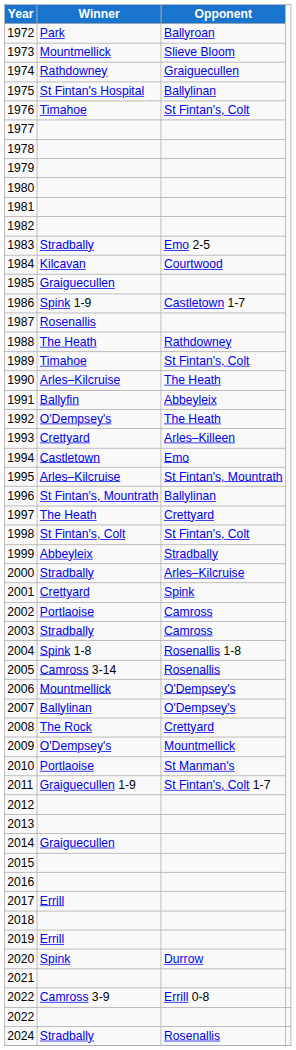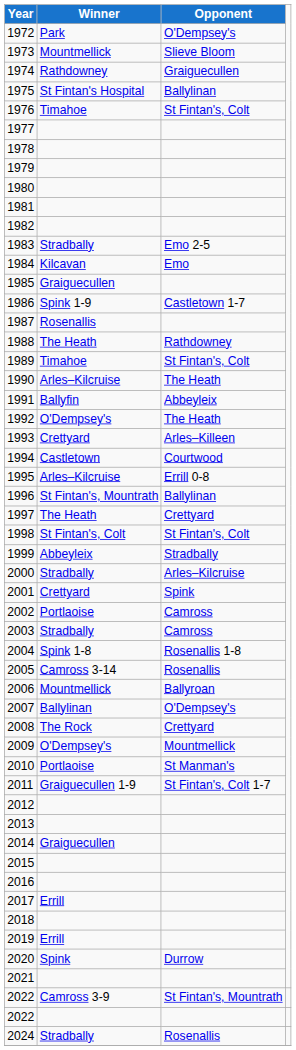1972 | Opponent: Ballyroan -> O'Dempsey's
1984 | Opponent: Courtwood -> Emo
1994 | Opponent: Emo -> Courtwood
1995 | Opponent: St Fintan's, Mountrath -> Errill 0-8
2006 | Opponent: O'Dempsey's -> Ballyroan
2022 / Camross 3-9 | Opponent: Errill 0-8 -> St Fintan's, Mountrath
